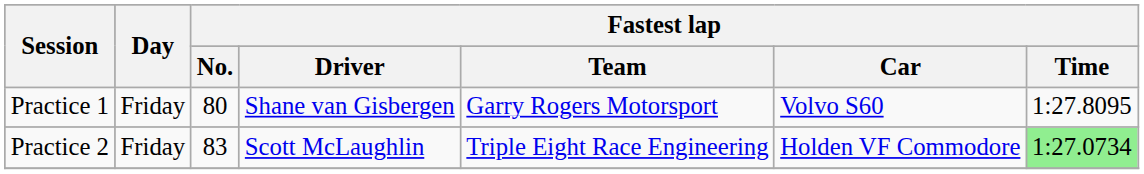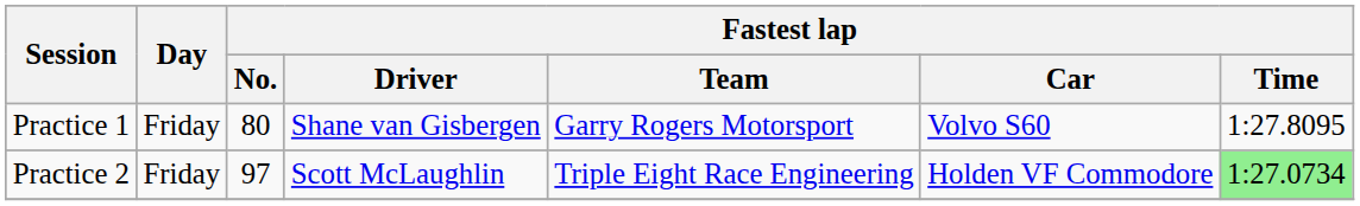Practice 2 | Fastest lap / No.: 83 -> 97
